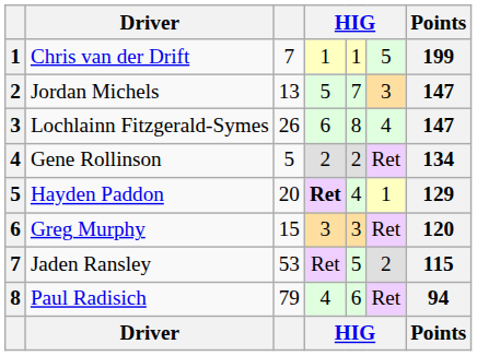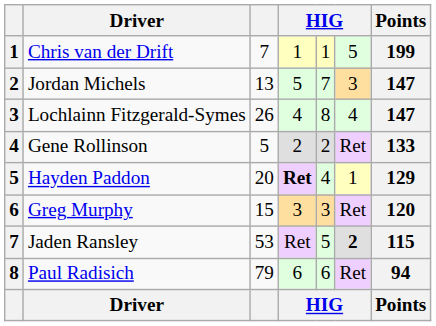Lochlainn Fitzgerald-Symes | column 4: 6 -> 4
Gene Rollinson | Points: 134 -> 133
Jaden Ransley | column 6: normal -> bold
Paul Radisich | column 4: 4 -> 6
